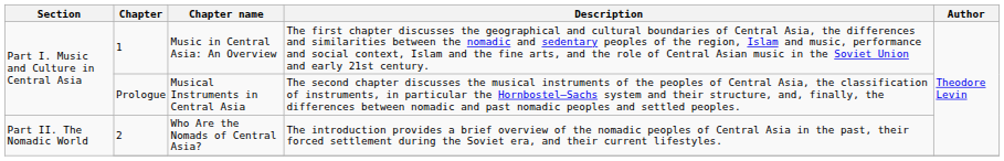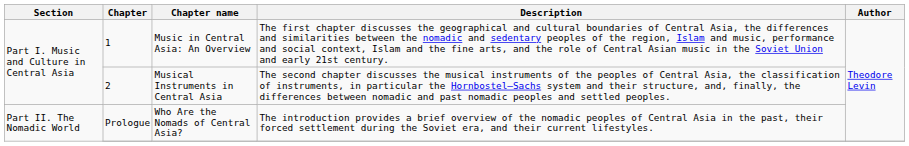Musical Instruments in Central Asia | Chapter: Prologue -> 2
Who Are the Nomads of Central Asia? | Chapter: 2 -> Prologue
